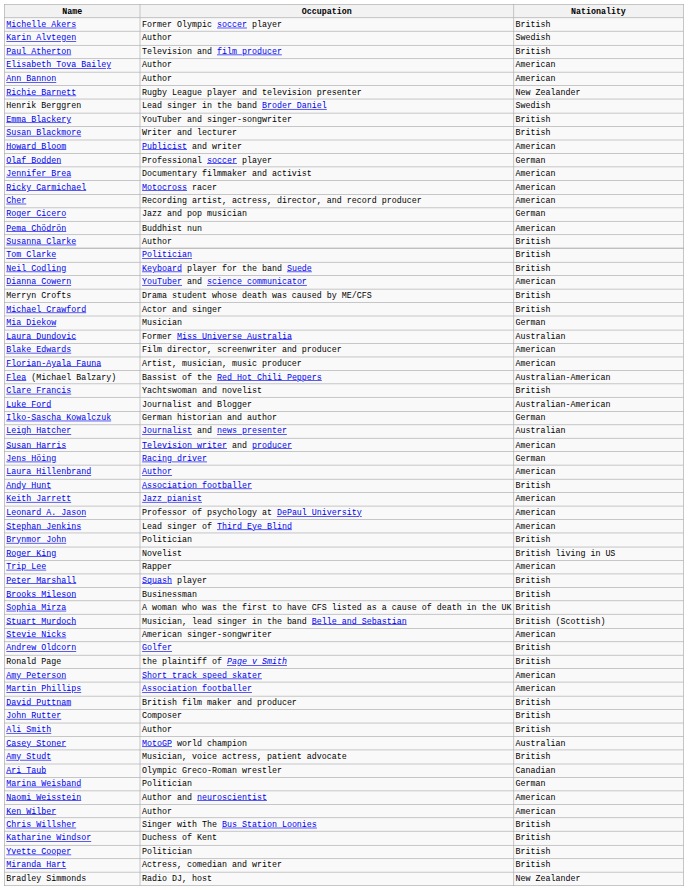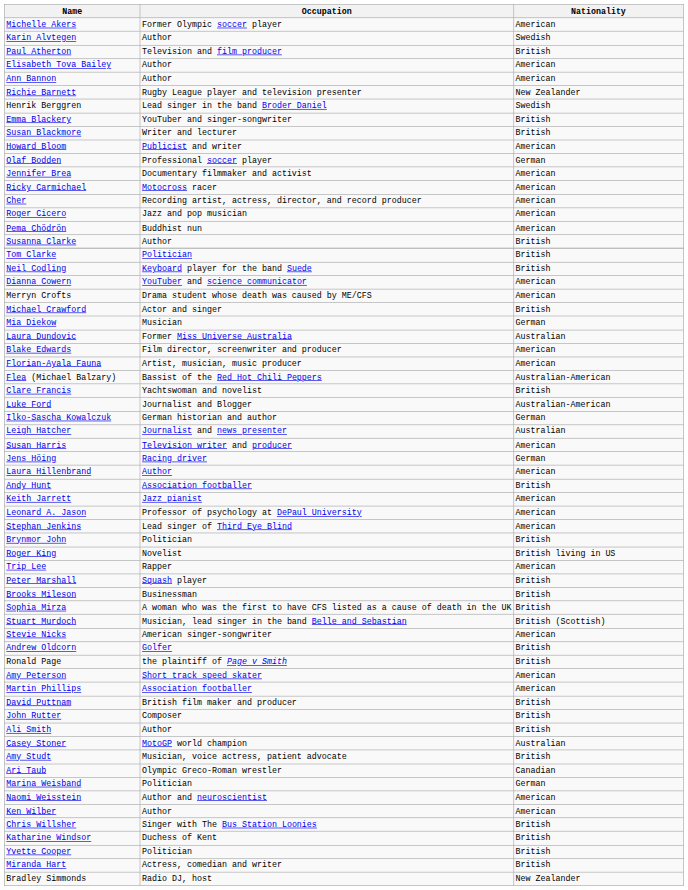Michelle Akers | Nationality: British -> American
Roger Cicero | Nationality: German -> American
Merryn Crofts | Nationality: British -> American
